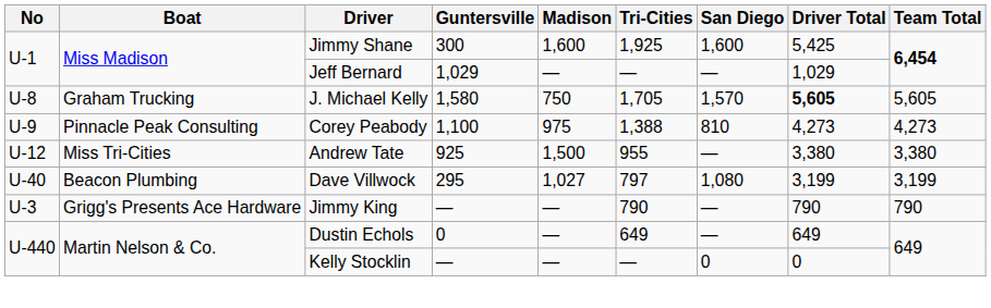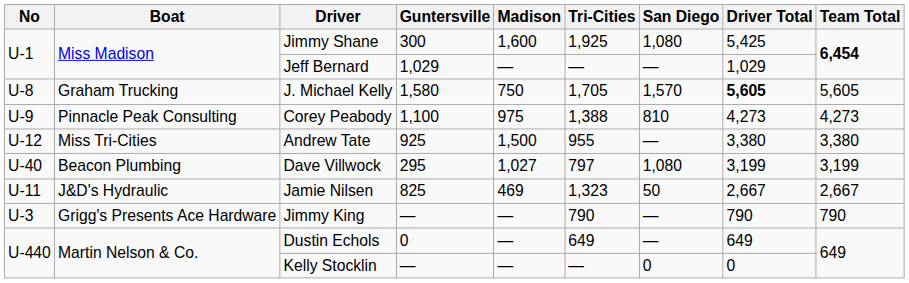Jimmy Shane | San Diego: 1,600 -> 1,080
+ row: U-11 | J&D's Hydraulic | Jamie Nilsen | 825 | 469 | 1,323 | 50 | 2,667 | 2,667
